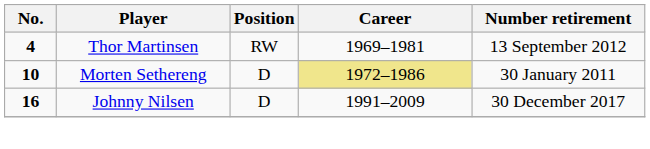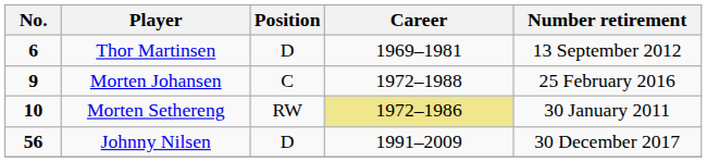Thor Martinsen | No.: 4 -> 6
Thor Martinsen | Position: RW -> D
+ row: 9 | Morten Johansen | C | 1972–1988 | 25 February 2016
Morten Sethereng | Position: D -> RW
Johnny Nilsen | No.: 16 -> 56
